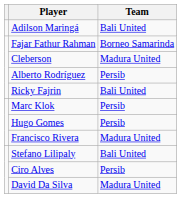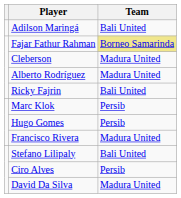Fajar Fathur Rahman | Team: no background -> khaki background
Alberto Rodríguez | Team: Persib -> Madura United
